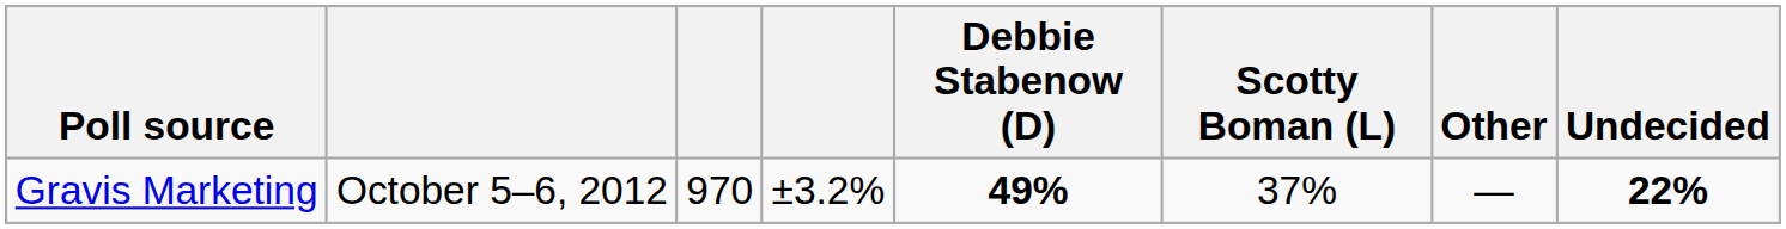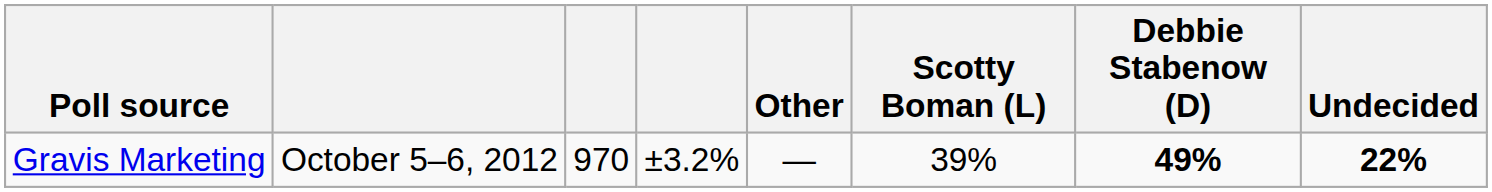columns swapped: Debbie Stabenow (D) <-> Other
Gravis Marketing | Scotty Boman (L): 37% -> 39%
